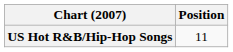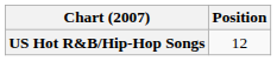US Hot R&B/Hip-Hop Songs | Position: 11 -> 12
